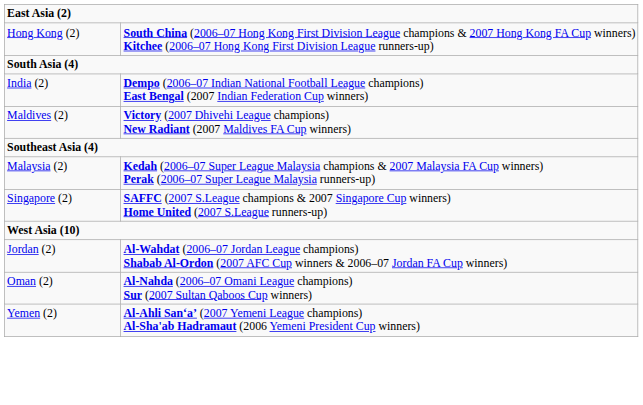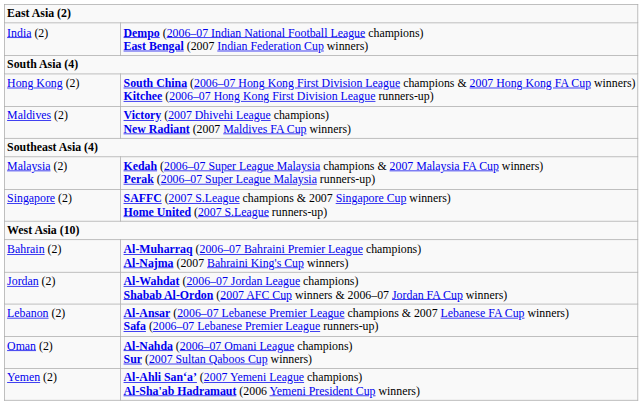rows swapped: Hong Kong (2) <-> India (2)
+ row: Bahrain (2) | Al-Muharraq (2006–07 Bahraini Premier League champions) Al-Najma (2007 Bahraini King's Cup winners)
+ row: Lebanon (2) | Al-Ansar (2006–07 Lebanese Premier League champions & 2007 Lebanese FA Cup winners) Safa (2006–07 Lebanese Premier League runners-up)
